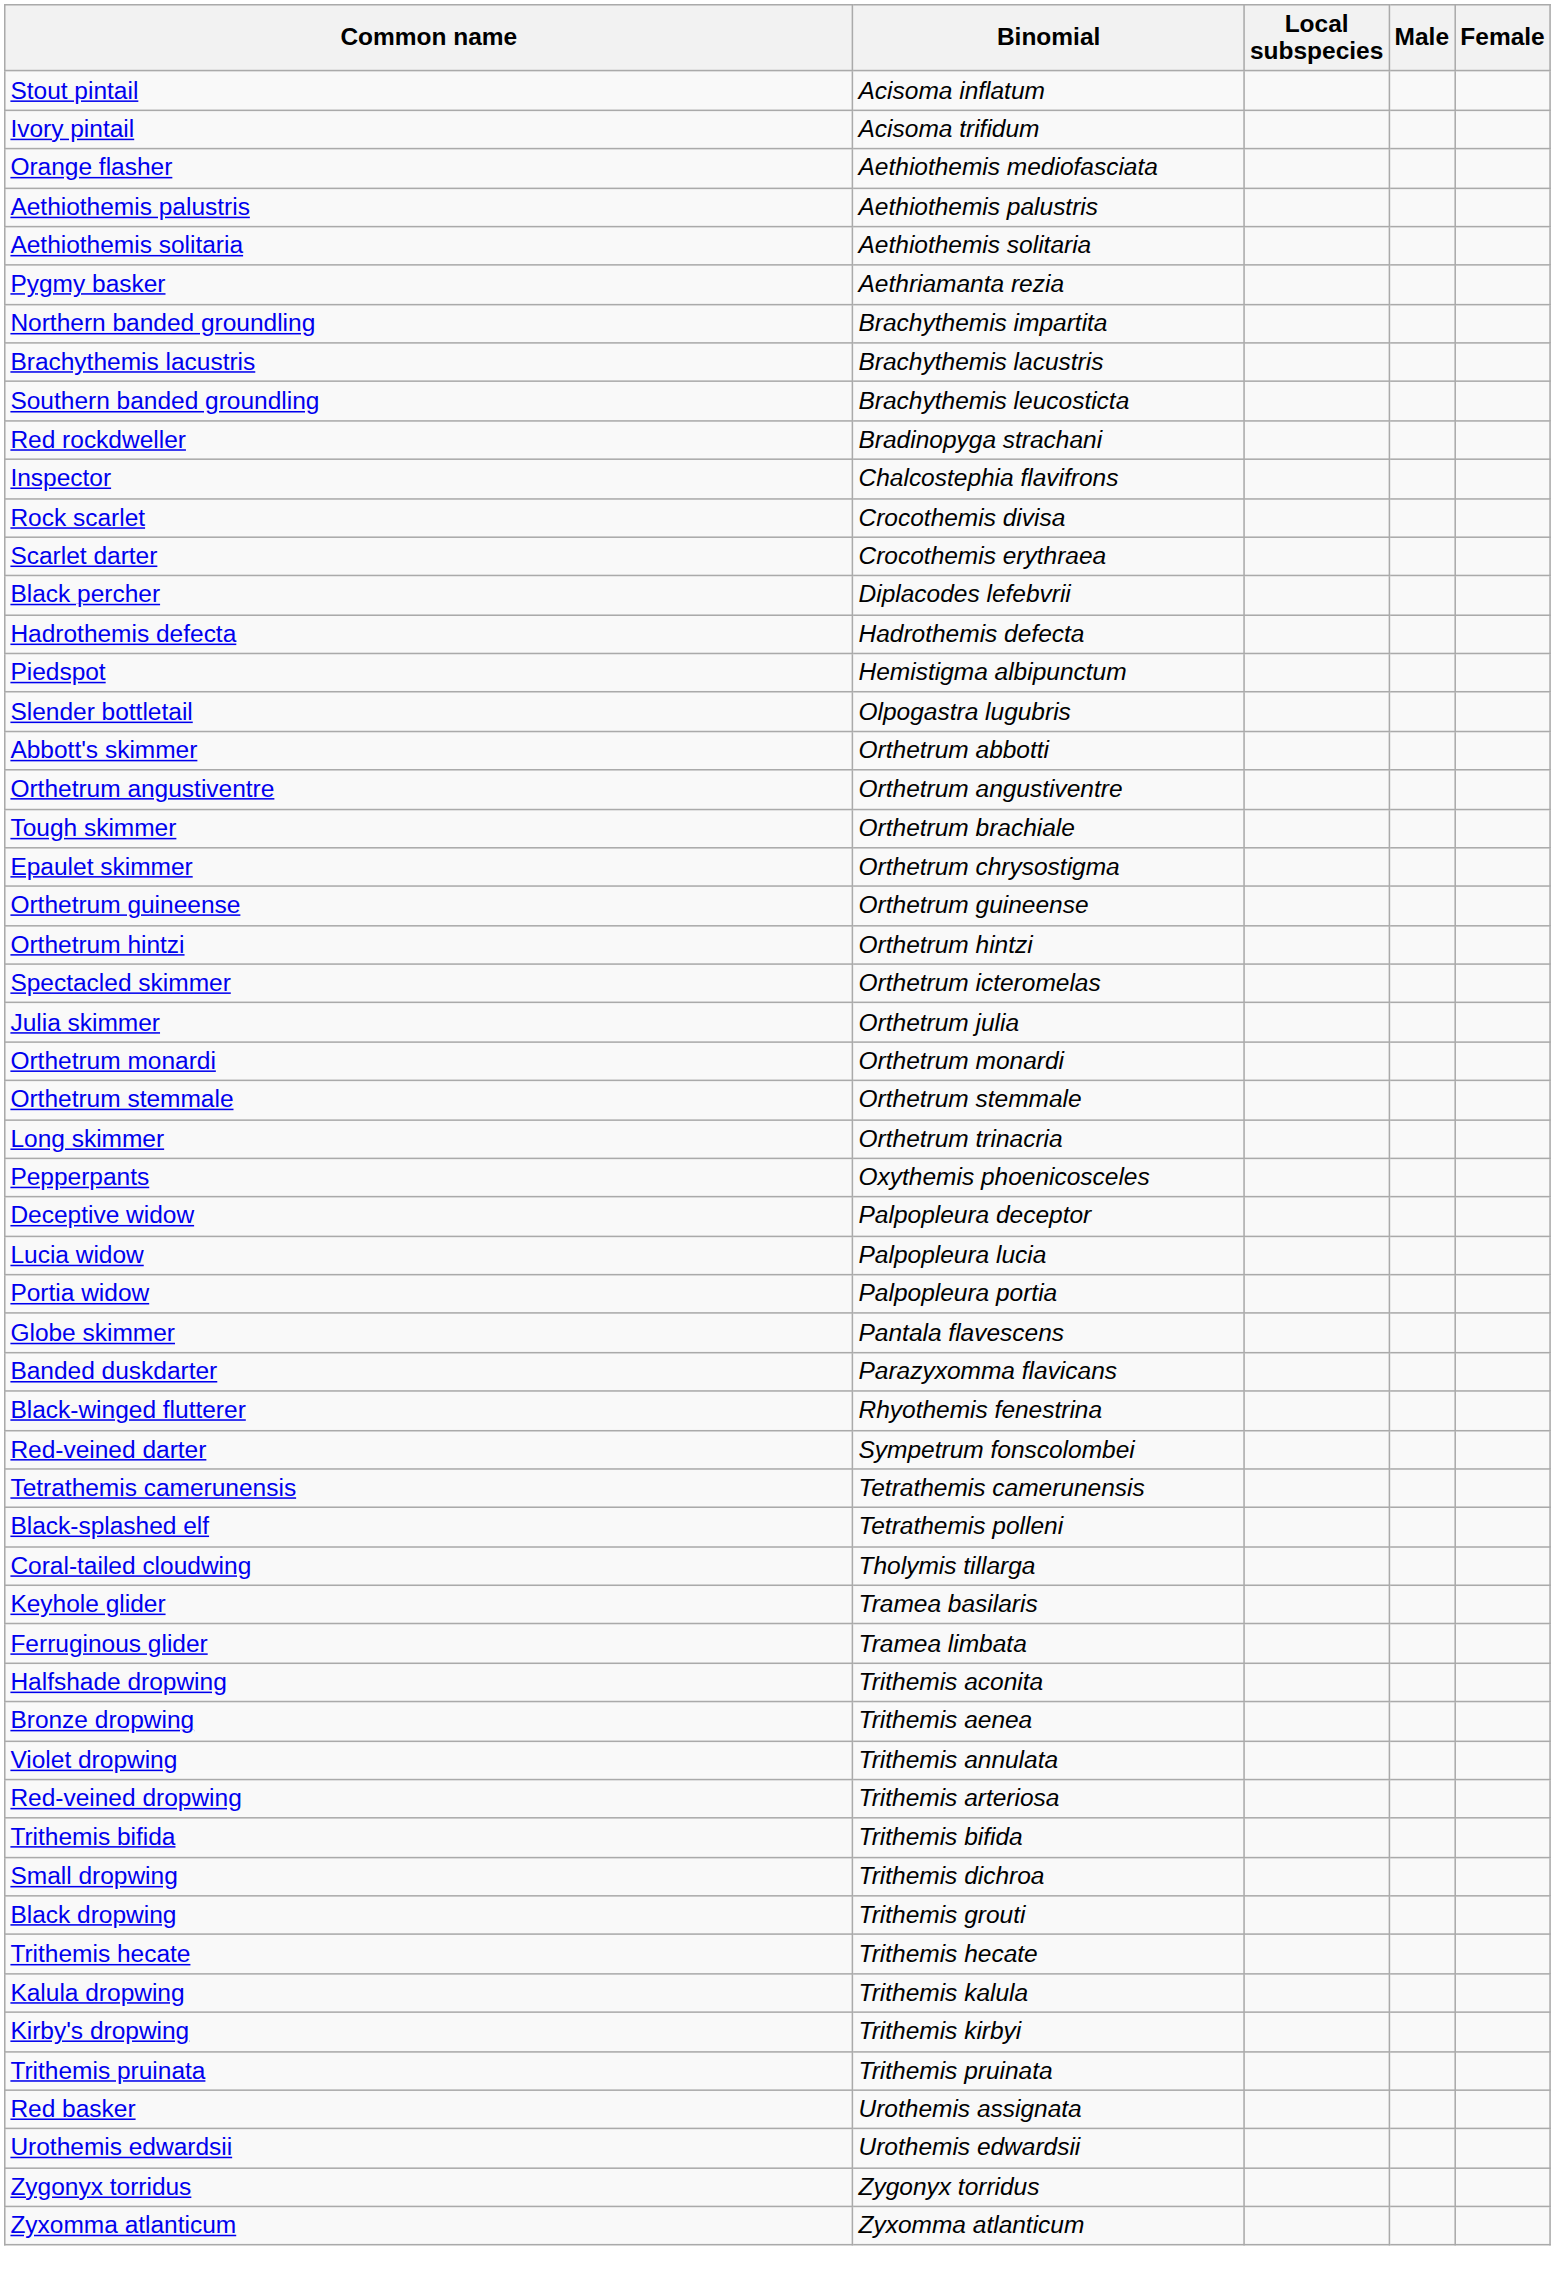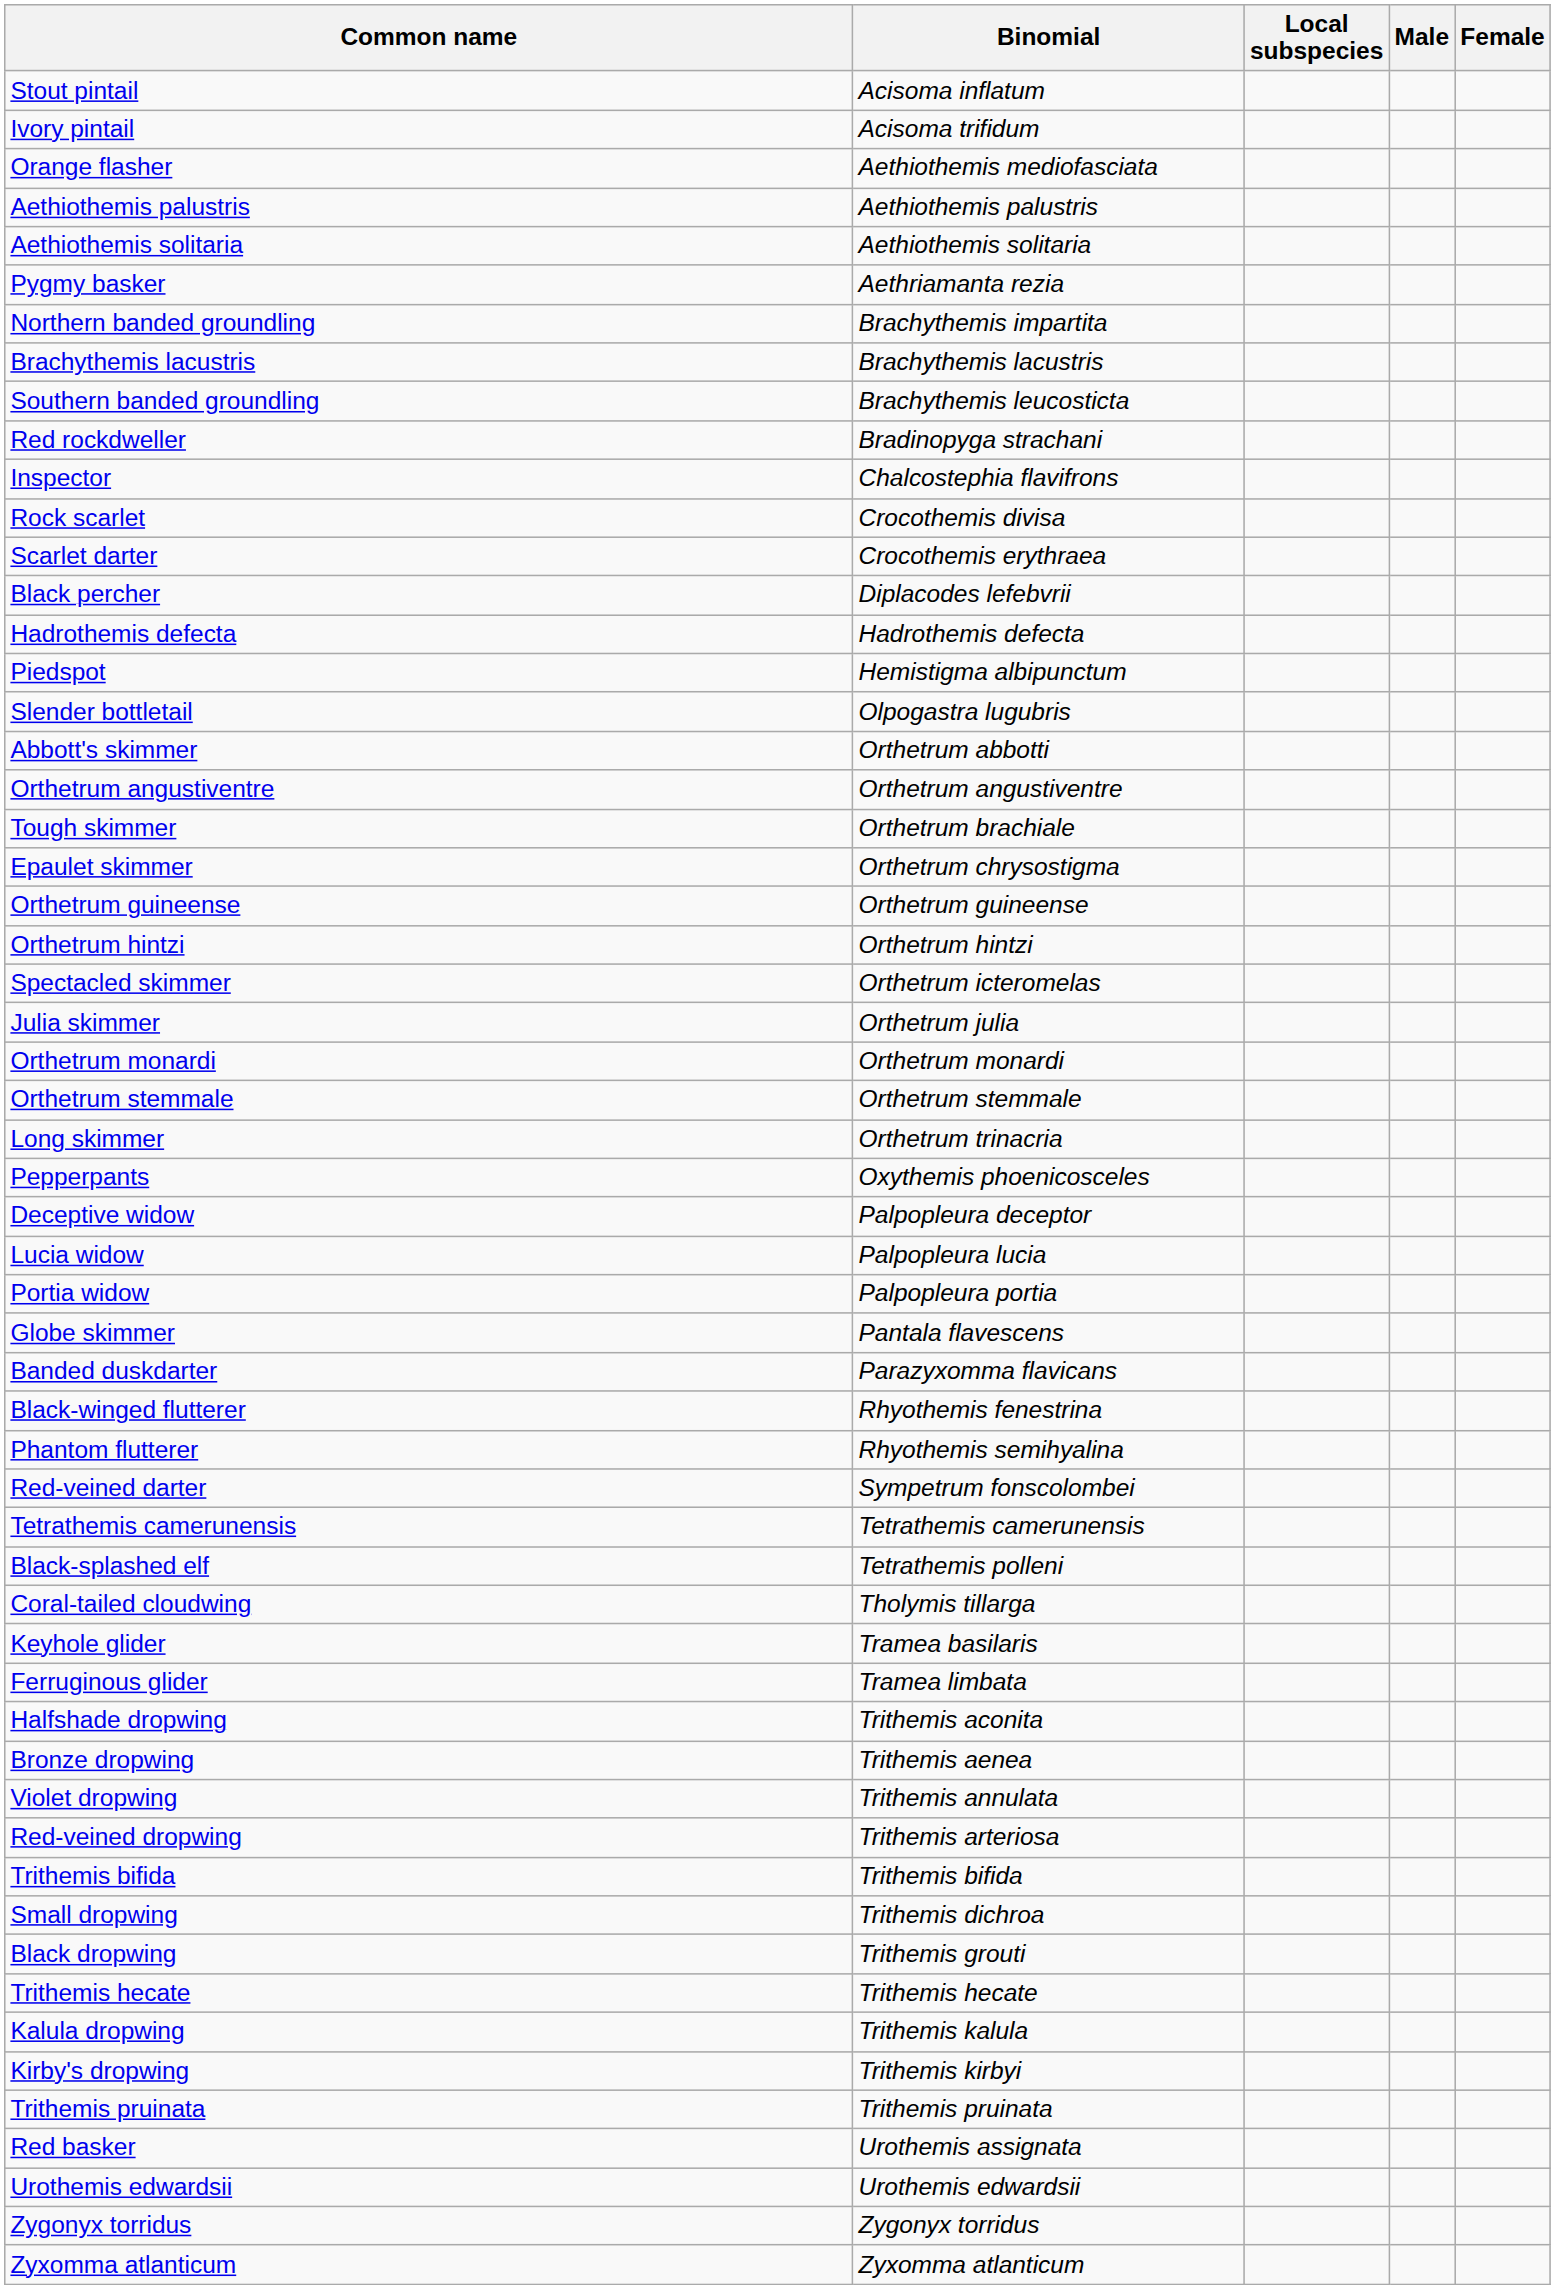+ row: Phantom flutterer | Rhyothemis semihyalina
